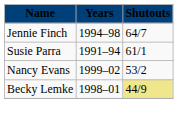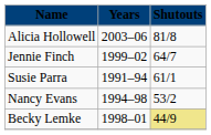+ row: Alicia Hollowell | 2003–06 | 81/8
Jennie Finch | Years: 1994–98 -> 1999–02
Nancy Evans | Years: 1999–02 -> 1994–98
